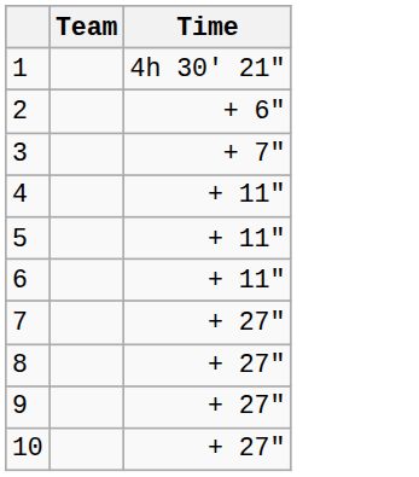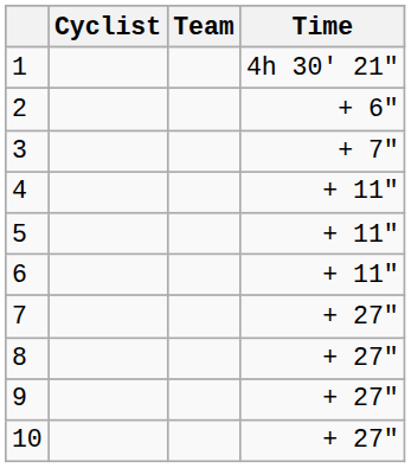+ column: Cyclist
